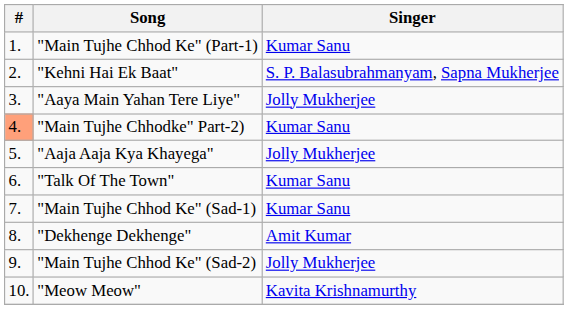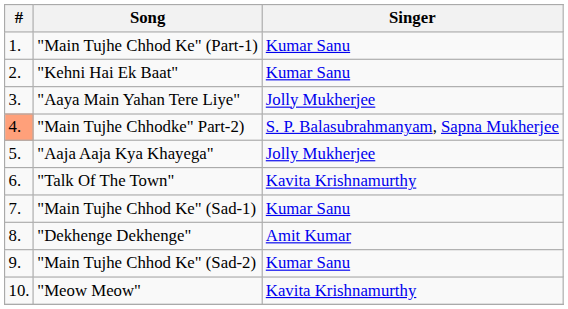"Kehni Hai Ek Baat" | Singer: S. P. Balasubrahmanyam, Sapna Mukherjee -> Kumar Sanu
"Main Tujhe Chhodke" Part-2) | Singer: Kumar Sanu -> S. P. Balasubrahmanyam, Sapna Mukherjee
"Talk Of The Town" | Singer: Kumar Sanu -> Kavita Krishnamurthy
"Main Tujhe Chhod Ke" (Sad-2) | Singer: Jolly Mukherjee -> Kumar Sanu
